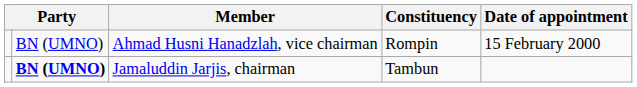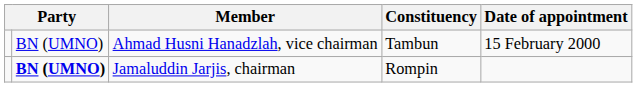Ahmad Husni Hanadzlah, vice chairman | Constituency: Rompin -> Tambun
Jamaluddin Jarjis, chairman | Constituency: Tambun -> Rompin
